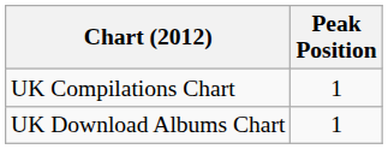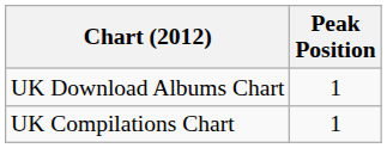rows swapped: UK Compilations Chart <-> UK Download Albums Chart
